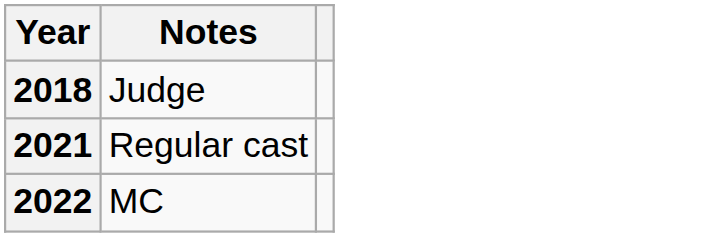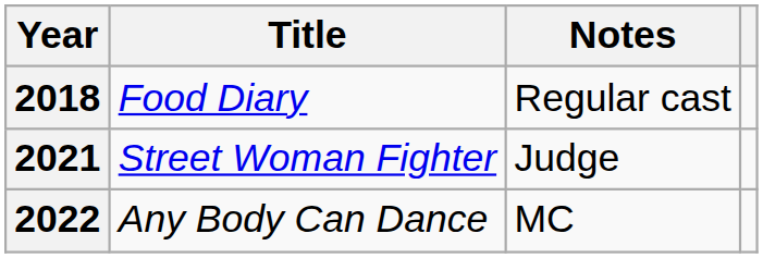+ column: Title | Food Diary | Street Woman Fighter | Any Body Can Dance
2018 | Notes: Judge -> Regular cast
2021 | Notes: Regular cast -> Judge
